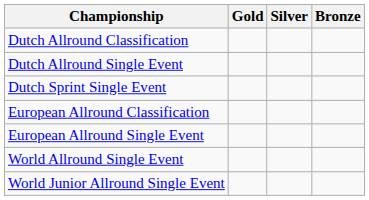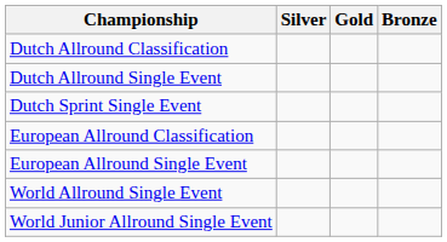columns swapped: Gold <-> Silver
